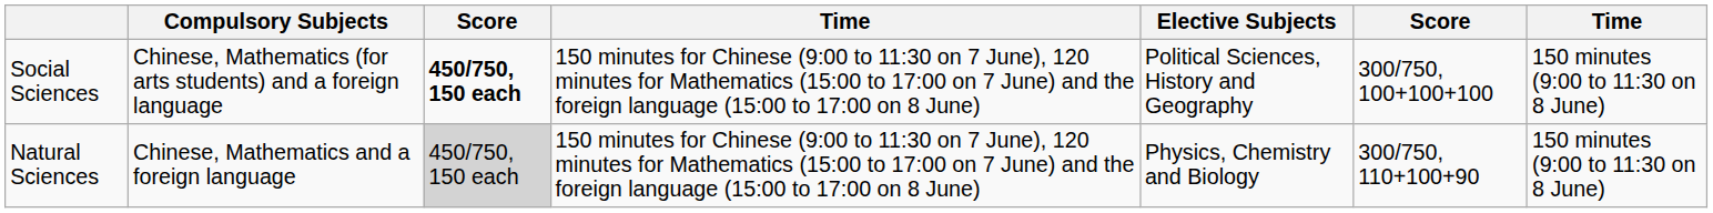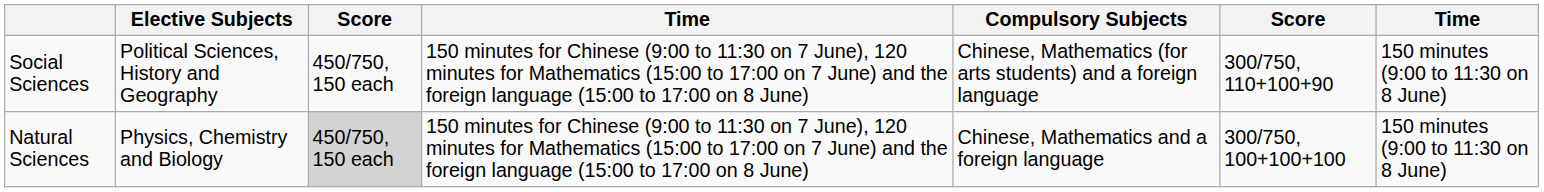columns swapped: Compulsory Subjects <-> Elective Subjects
Social Sciences | column 3: bold -> normal
Social Sciences | column 6: 300/750, 100+100+100 -> 300/750, 110+100+90
Natural Sciences | column 6: 300/750, 110+100+90 -> 300/750, 100+100+100
